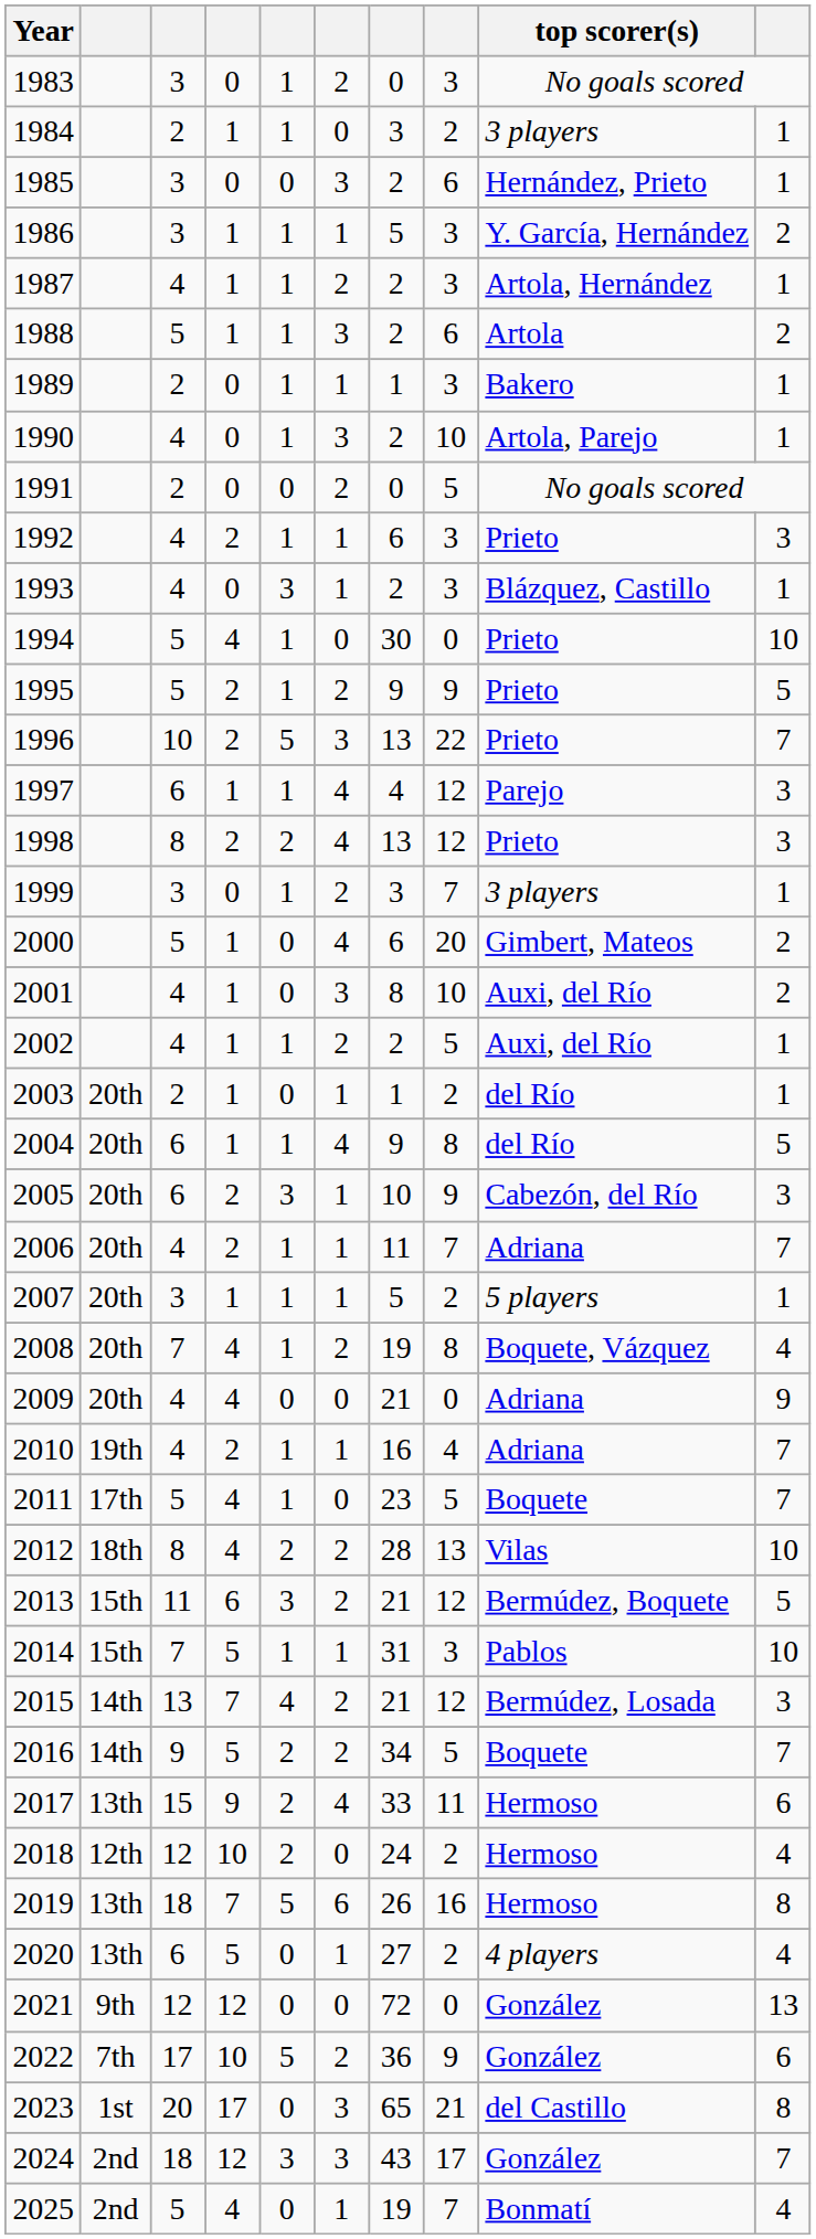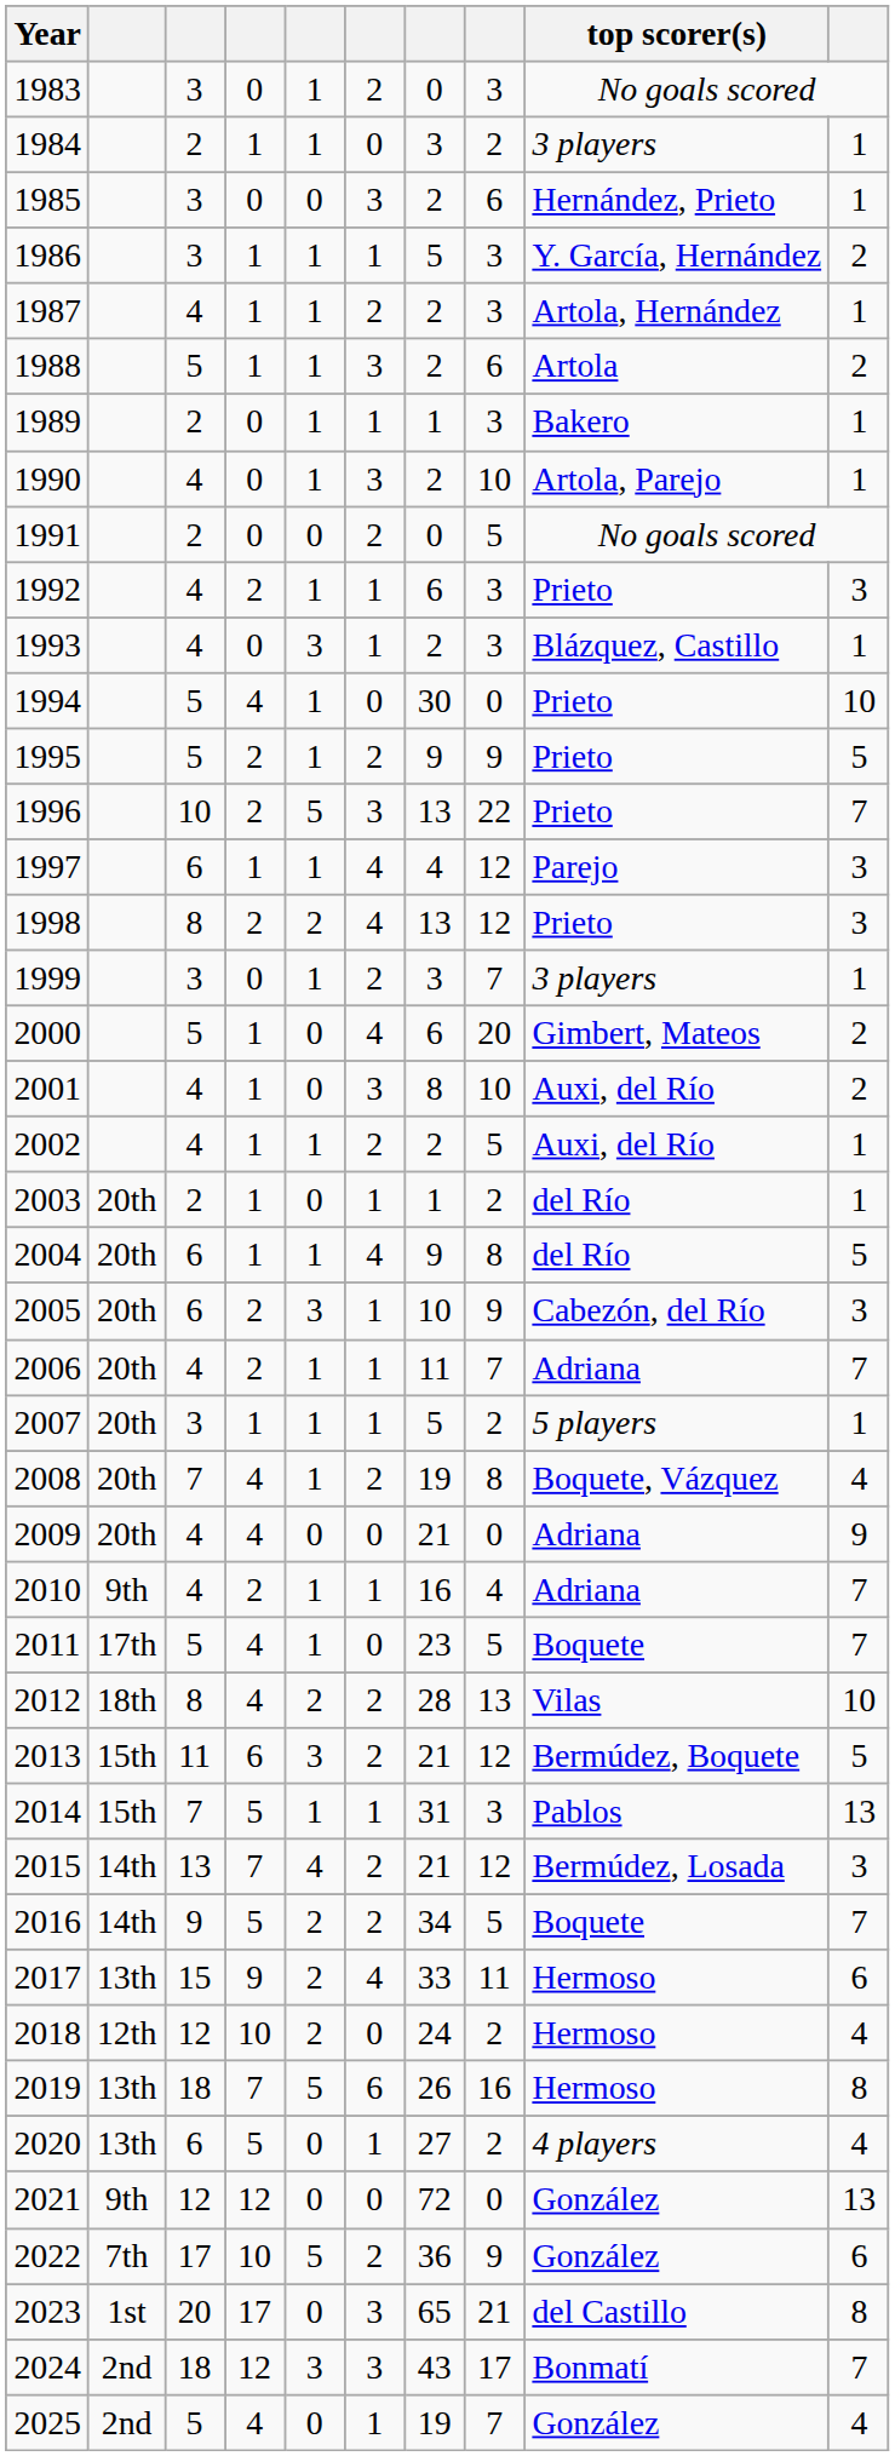2010 | column 2: 19th -> 9th
2014 | column 10: 10 -> 13
2024 | top scorer(s): González -> Bonmatí
2025 | top scorer(s): Bonmatí -> González
